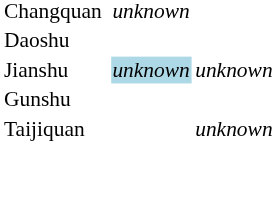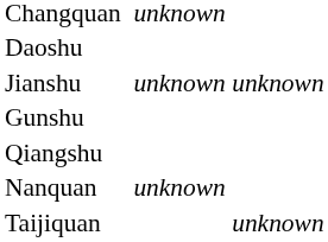Jianshu | column 3: lightblue background -> no background
+ row: Qiangshu
+ row: Nanquan | unknown
